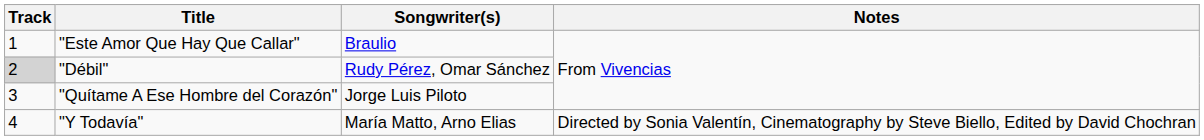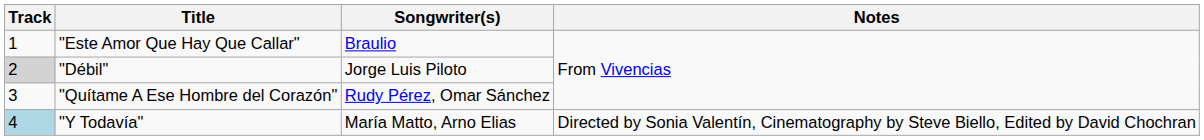"Débil" | Songwriter(s): Rudy Pérez, Omar Sánchez -> Jorge Luis Piloto
"Quítame A Ese Hombre del Corazón" | Songwriter(s): Jorge Luis Piloto -> Rudy Pérez, Omar Sánchez
"Y Todavía" | Track: no background -> lightblue background
